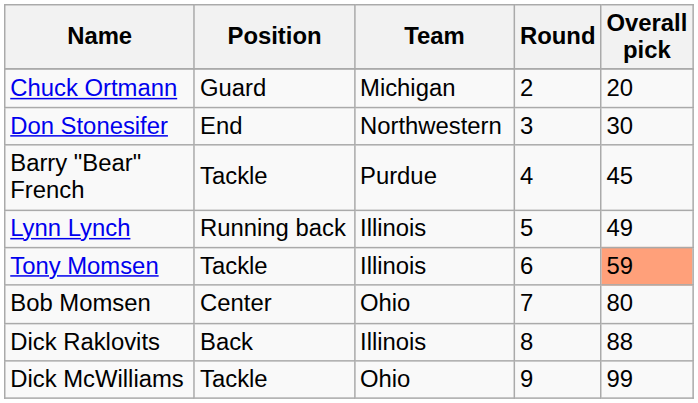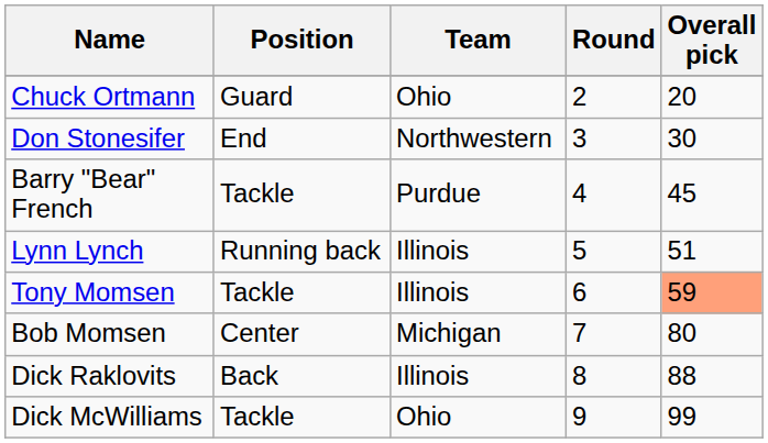Chuck Ortmann | Team: Michigan -> Ohio
Lynn Lynch | Overall pick: 49 -> 51
Bob Momsen | Team: Ohio -> Michigan
